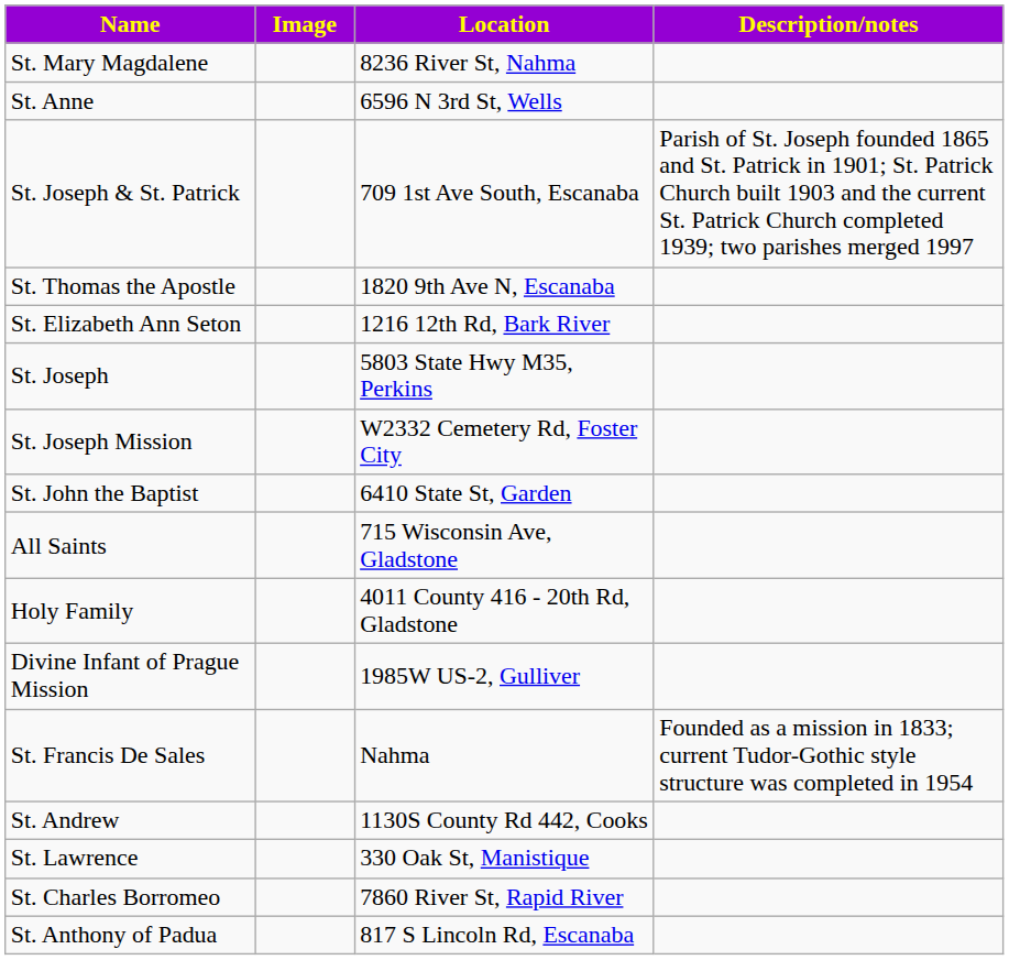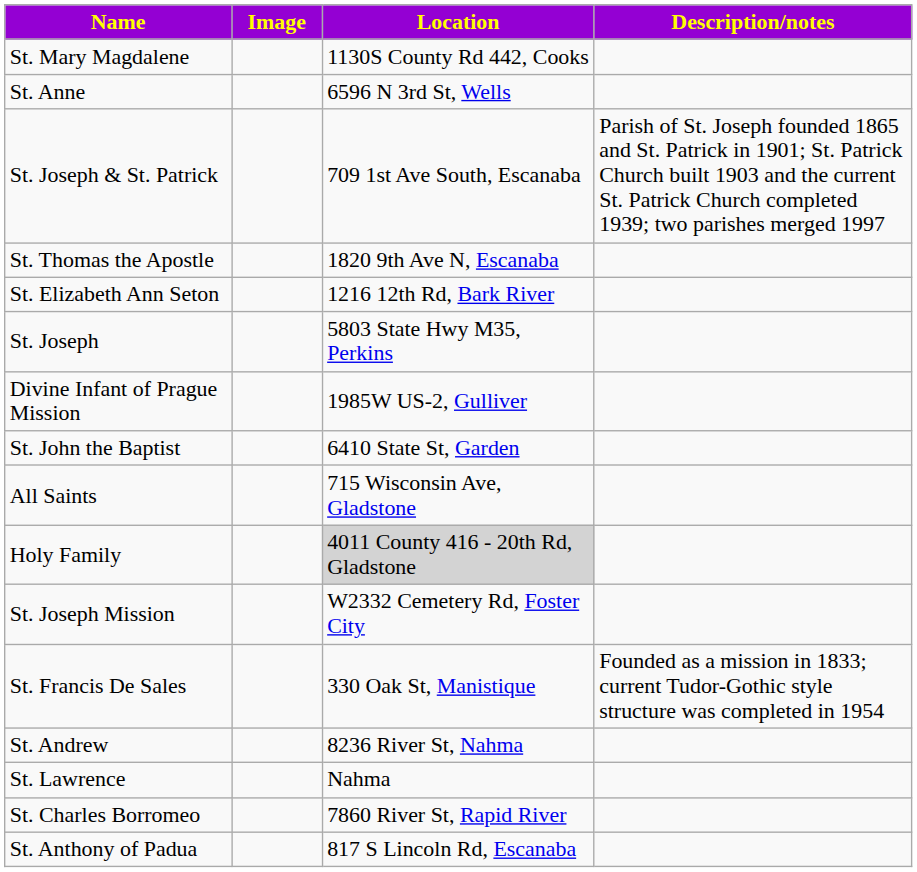St. Mary Magdalene | Location: 8236 River St, Nahma -> 1130S County Rd 442, Cooks
rows swapped: St. Joseph Mission <-> Divine Infant of Prague Mission
Holy Family | Location: no background -> lightgrey background
St. Francis De Sales | Location: Nahma -> 330 Oak St, Manistique
St. Andrew | Location: 1130S County Rd 442, Cooks -> 8236 River St, Nahma
St. Lawrence | Location: 330 Oak St, Manistique -> Nahma
